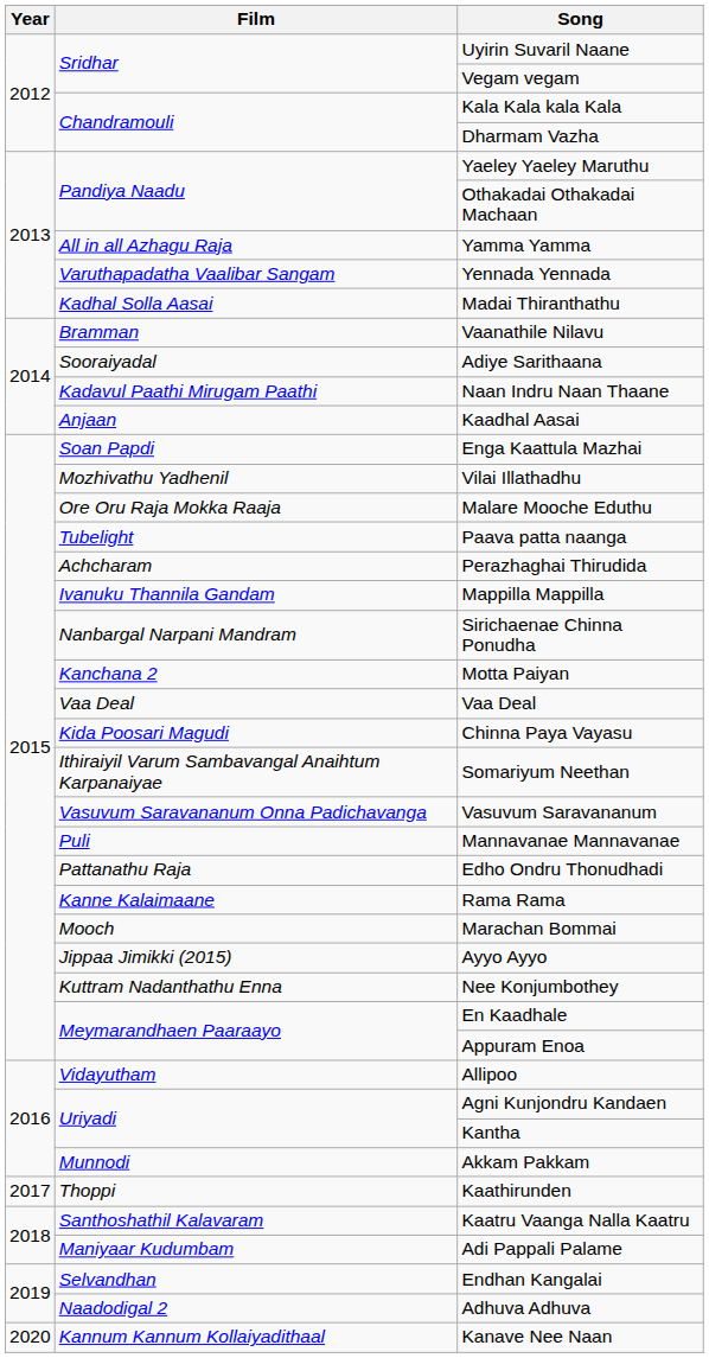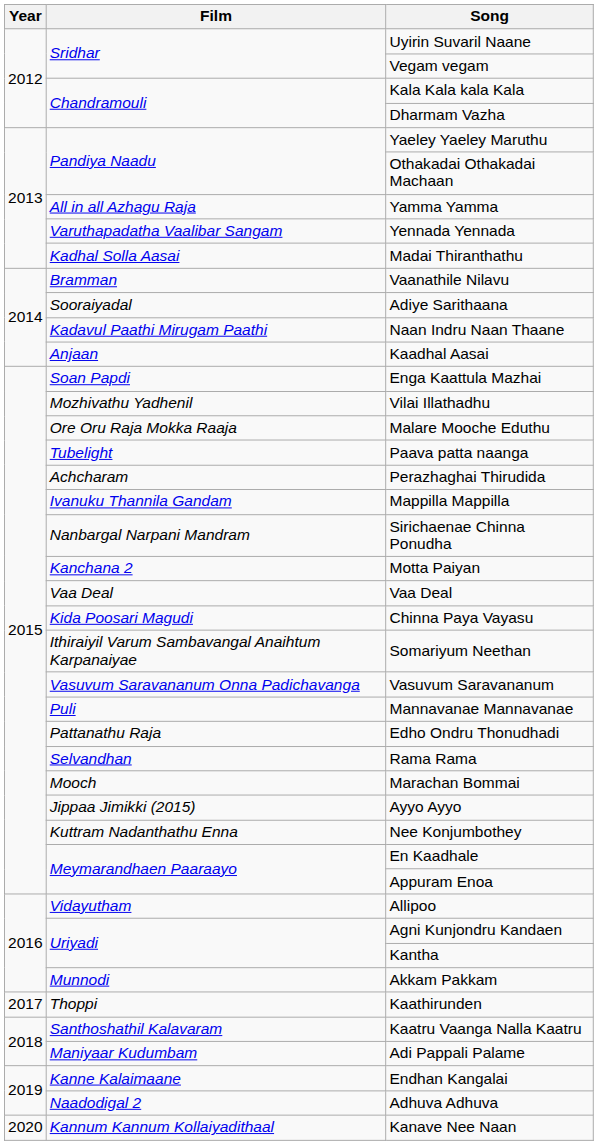Rama Rama | Film: Kanne Kalaimaane -> Selvandhan
Endhan Kangalai | Film: Selvandhan -> Kanne Kalaimaane
